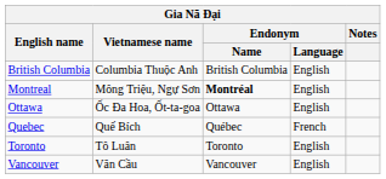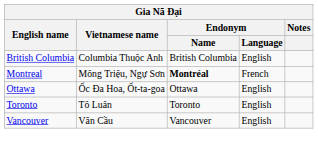Montreal | Endonym / Language: English -> French
- row: Quebec | Quế Bích | Québec | French
